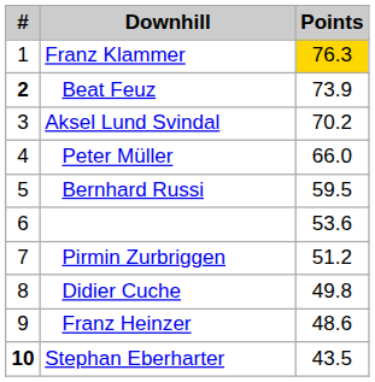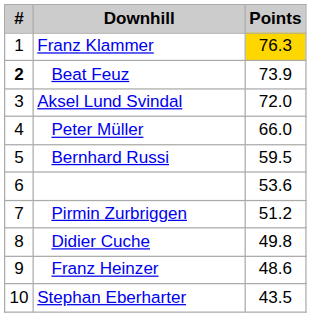Aksel Lund Svindal | Points: 70.2 -> 72.0
Stephan Eberharter | #: bold -> normal
